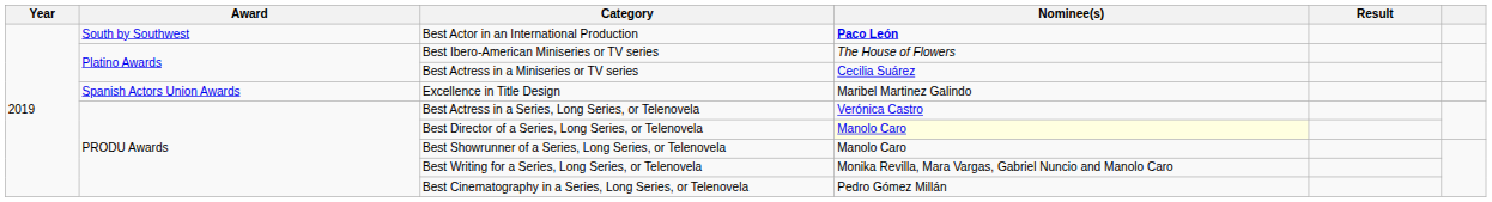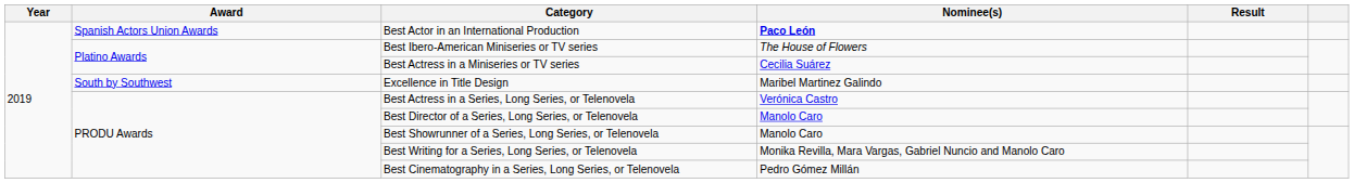Best Actor in an International Production | Award: South by Southwest -> Spanish Actors Union Awards
Excellence in Title Design | Award: Spanish Actors Union Awards -> South by Southwest
Best Director of a Series, Long Series, or Telenovela | Nominee(s): lightyellow background -> no background
